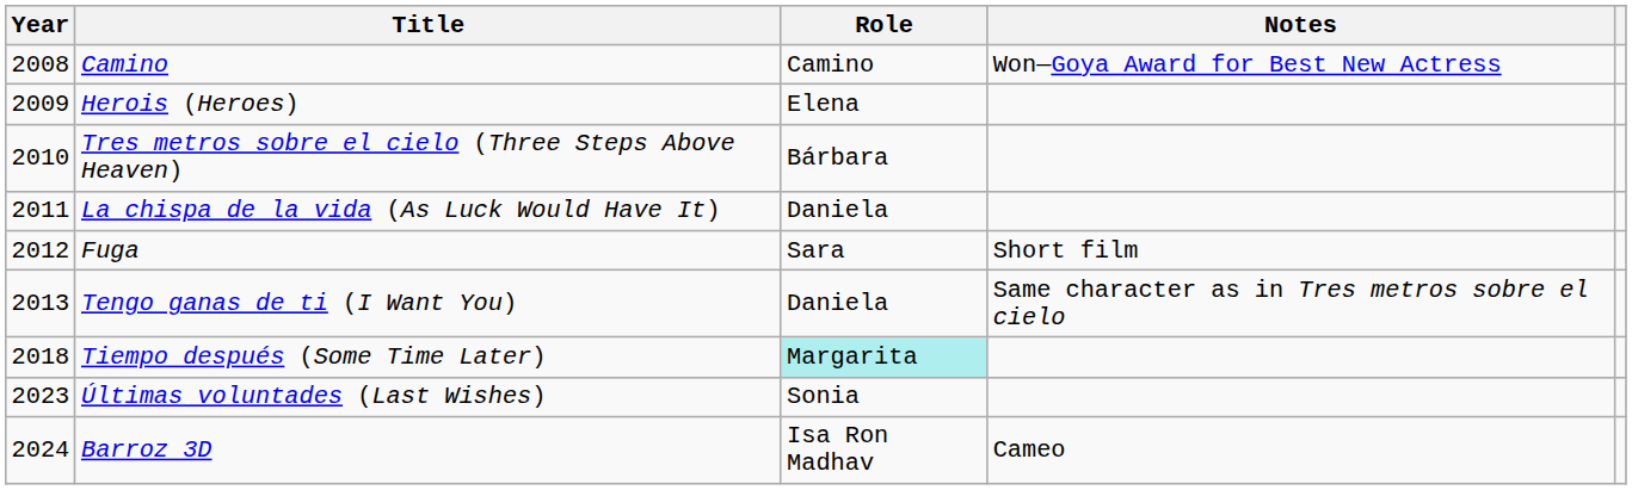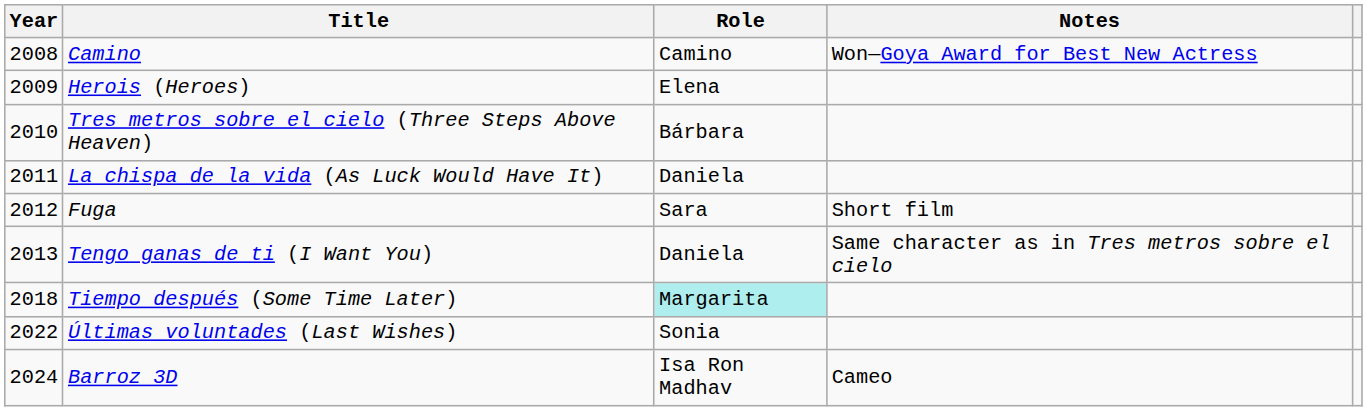Últimas voluntades (Last Wishes) | Year: 2023 -> 2022
